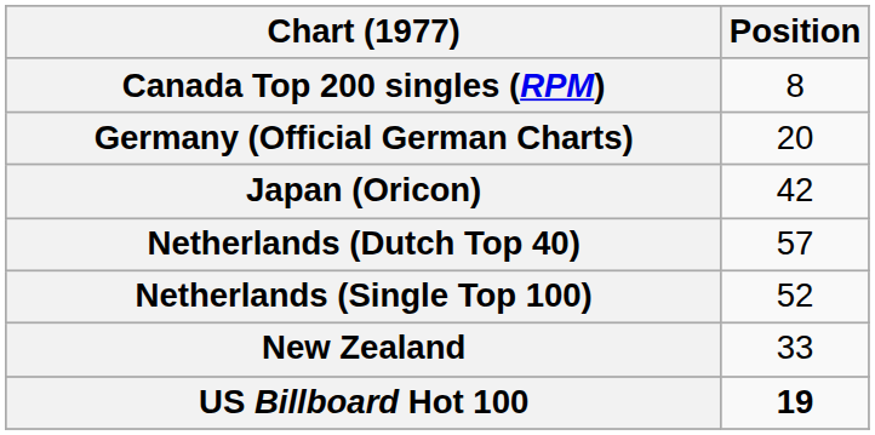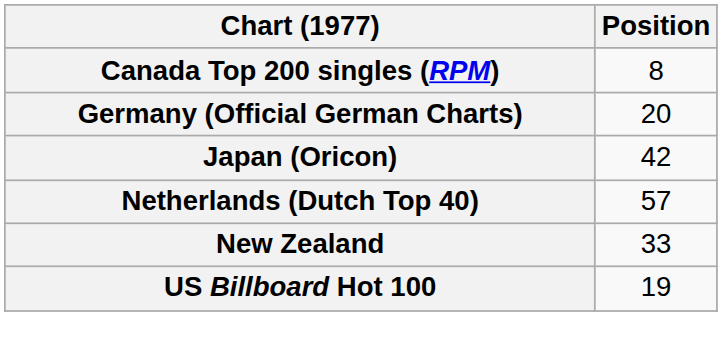- row: Netherlands (Single Top 100) | 52
US Billboard Hot 100 | Position: bold -> normal
